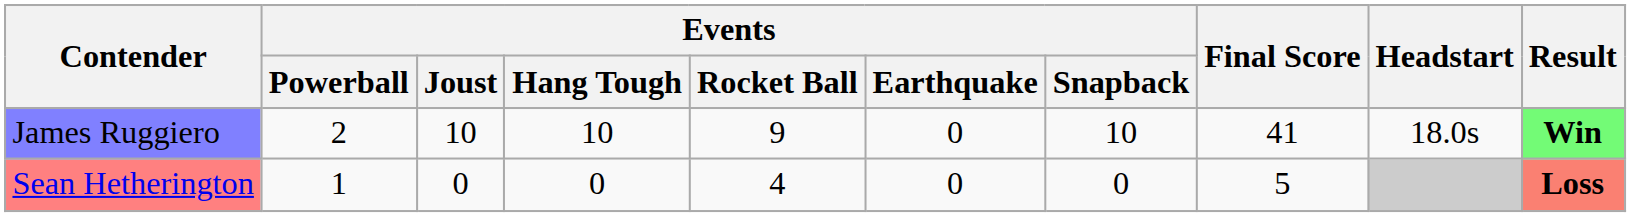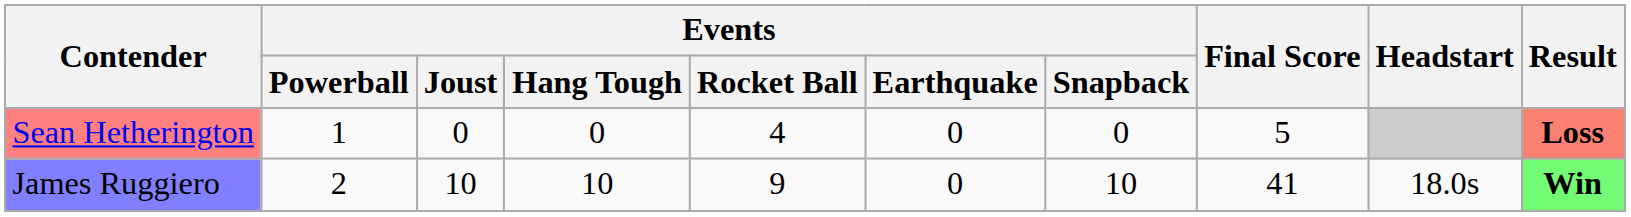rows swapped: Sean Hetherington <-> James Ruggiero
